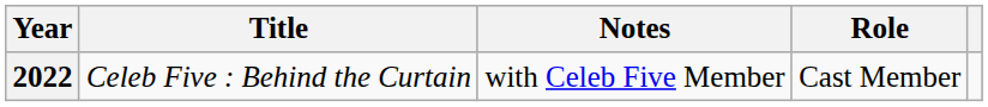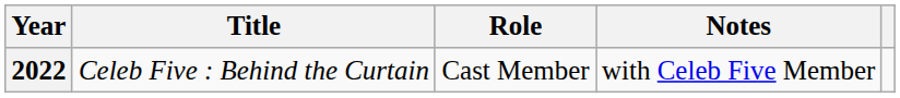columns swapped: Role <-> Notes
